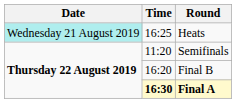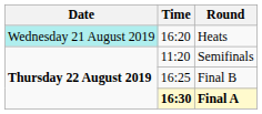Heats | Time: 16:25 -> 16:20
Final B | Time: 16:20 -> 16:25
